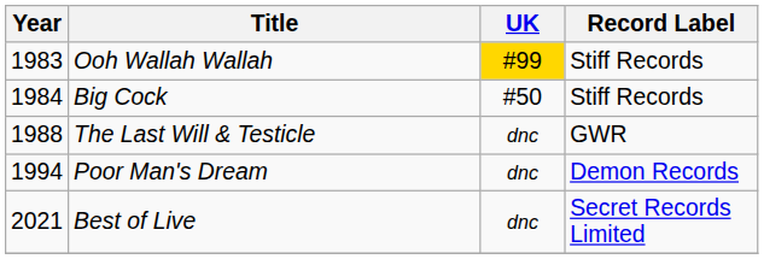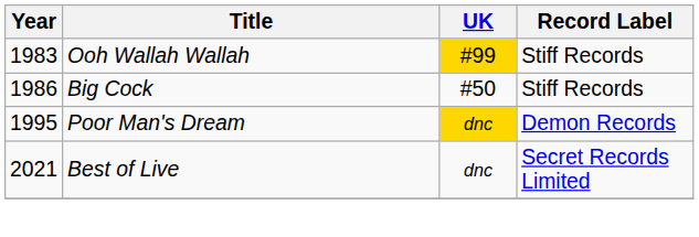Big Cock | Year: 1984 -> 1986
- row: 1988 | The Last Will & Testicle | dnc | GWR
Poor Man's Dream | Year: 1994 -> 1995
Poor Man's Dream | UK: no background -> gold background
